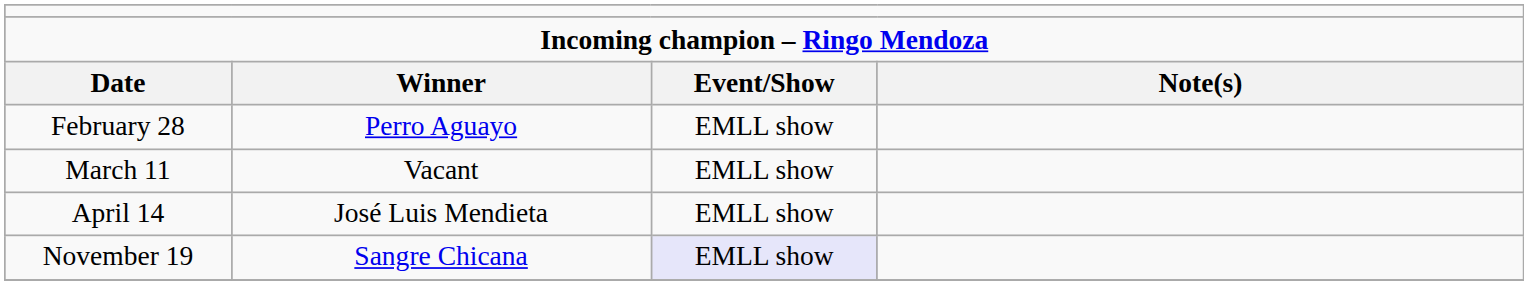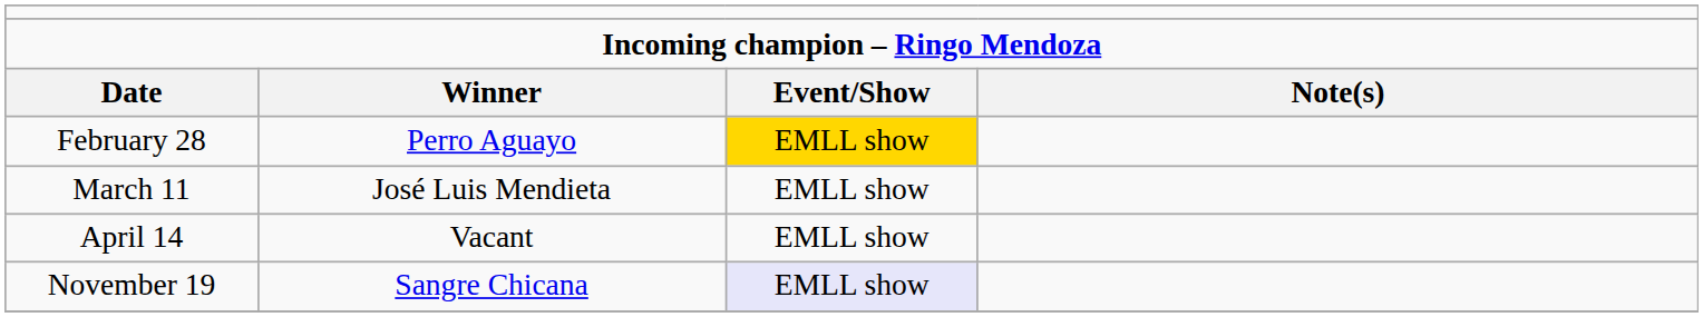February 28 | column 3: no background -> gold background
March 11 | column 2: Vacant -> José Luis Mendieta
April 14 | column 2: José Luis Mendieta -> Vacant
